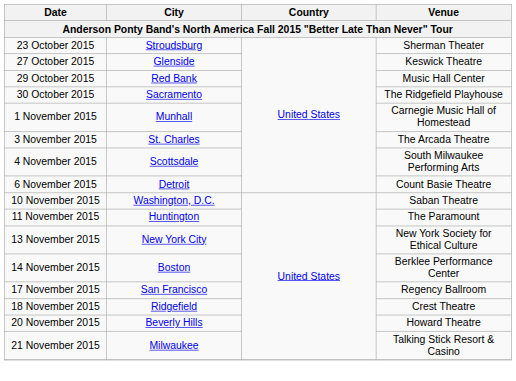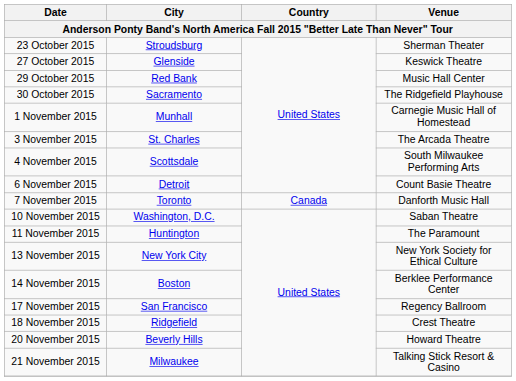+ row: 7 November 2015 | Toronto | Canada | Danforth Music Hall
